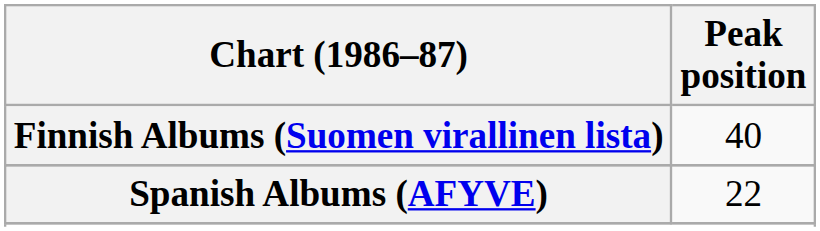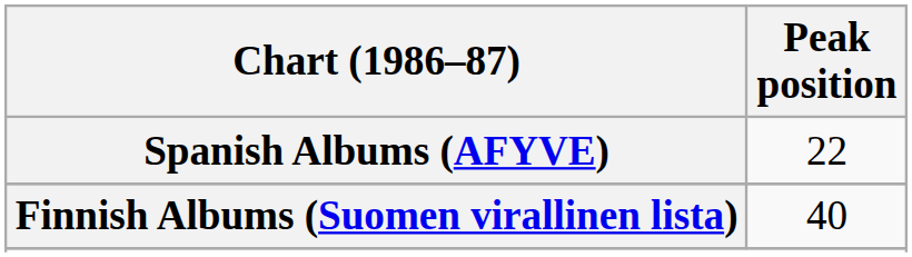rows swapped: Finnish Albums (Suomen virallinen lista) <-> Spanish Albums (AFYVE)
